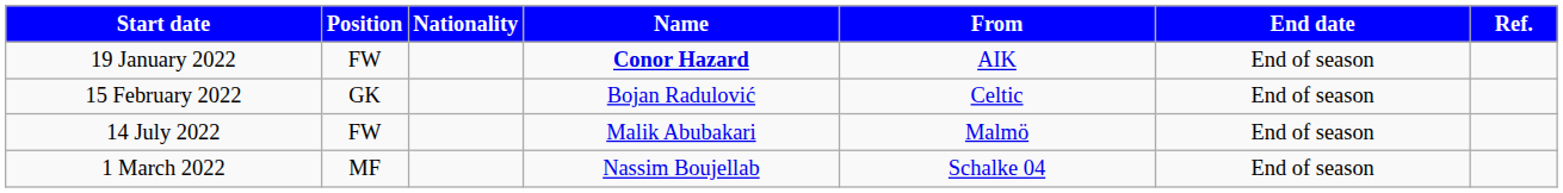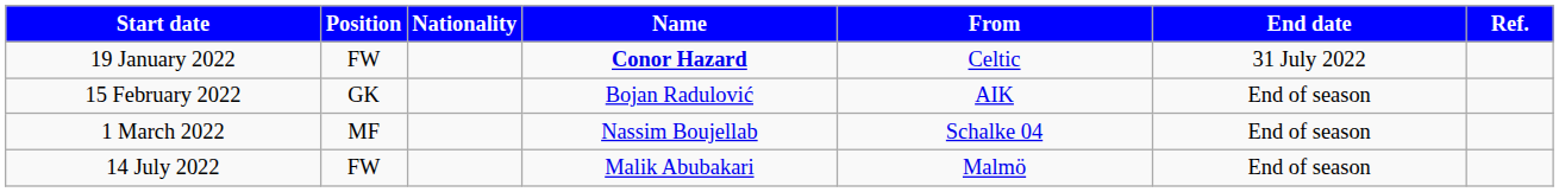19 January 2022 | From: AIK -> Celtic
19 January 2022 | End date: End of season -> 31 July 2022
15 February 2022 | From: Celtic -> AIK
rows swapped: 1 March 2022 <-> 14 July 2022
